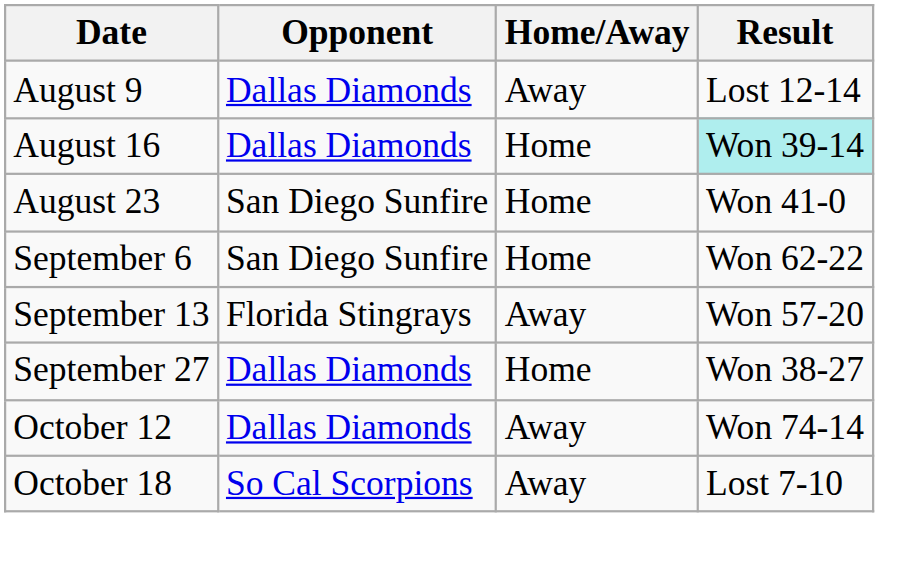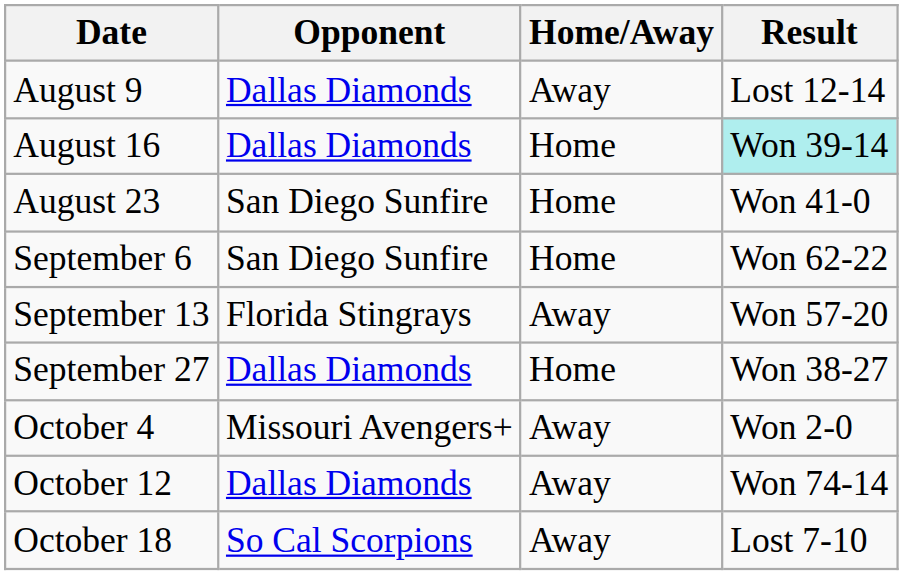+ row: October 4 | Missouri Avengers+ | Away | Won 2-0
